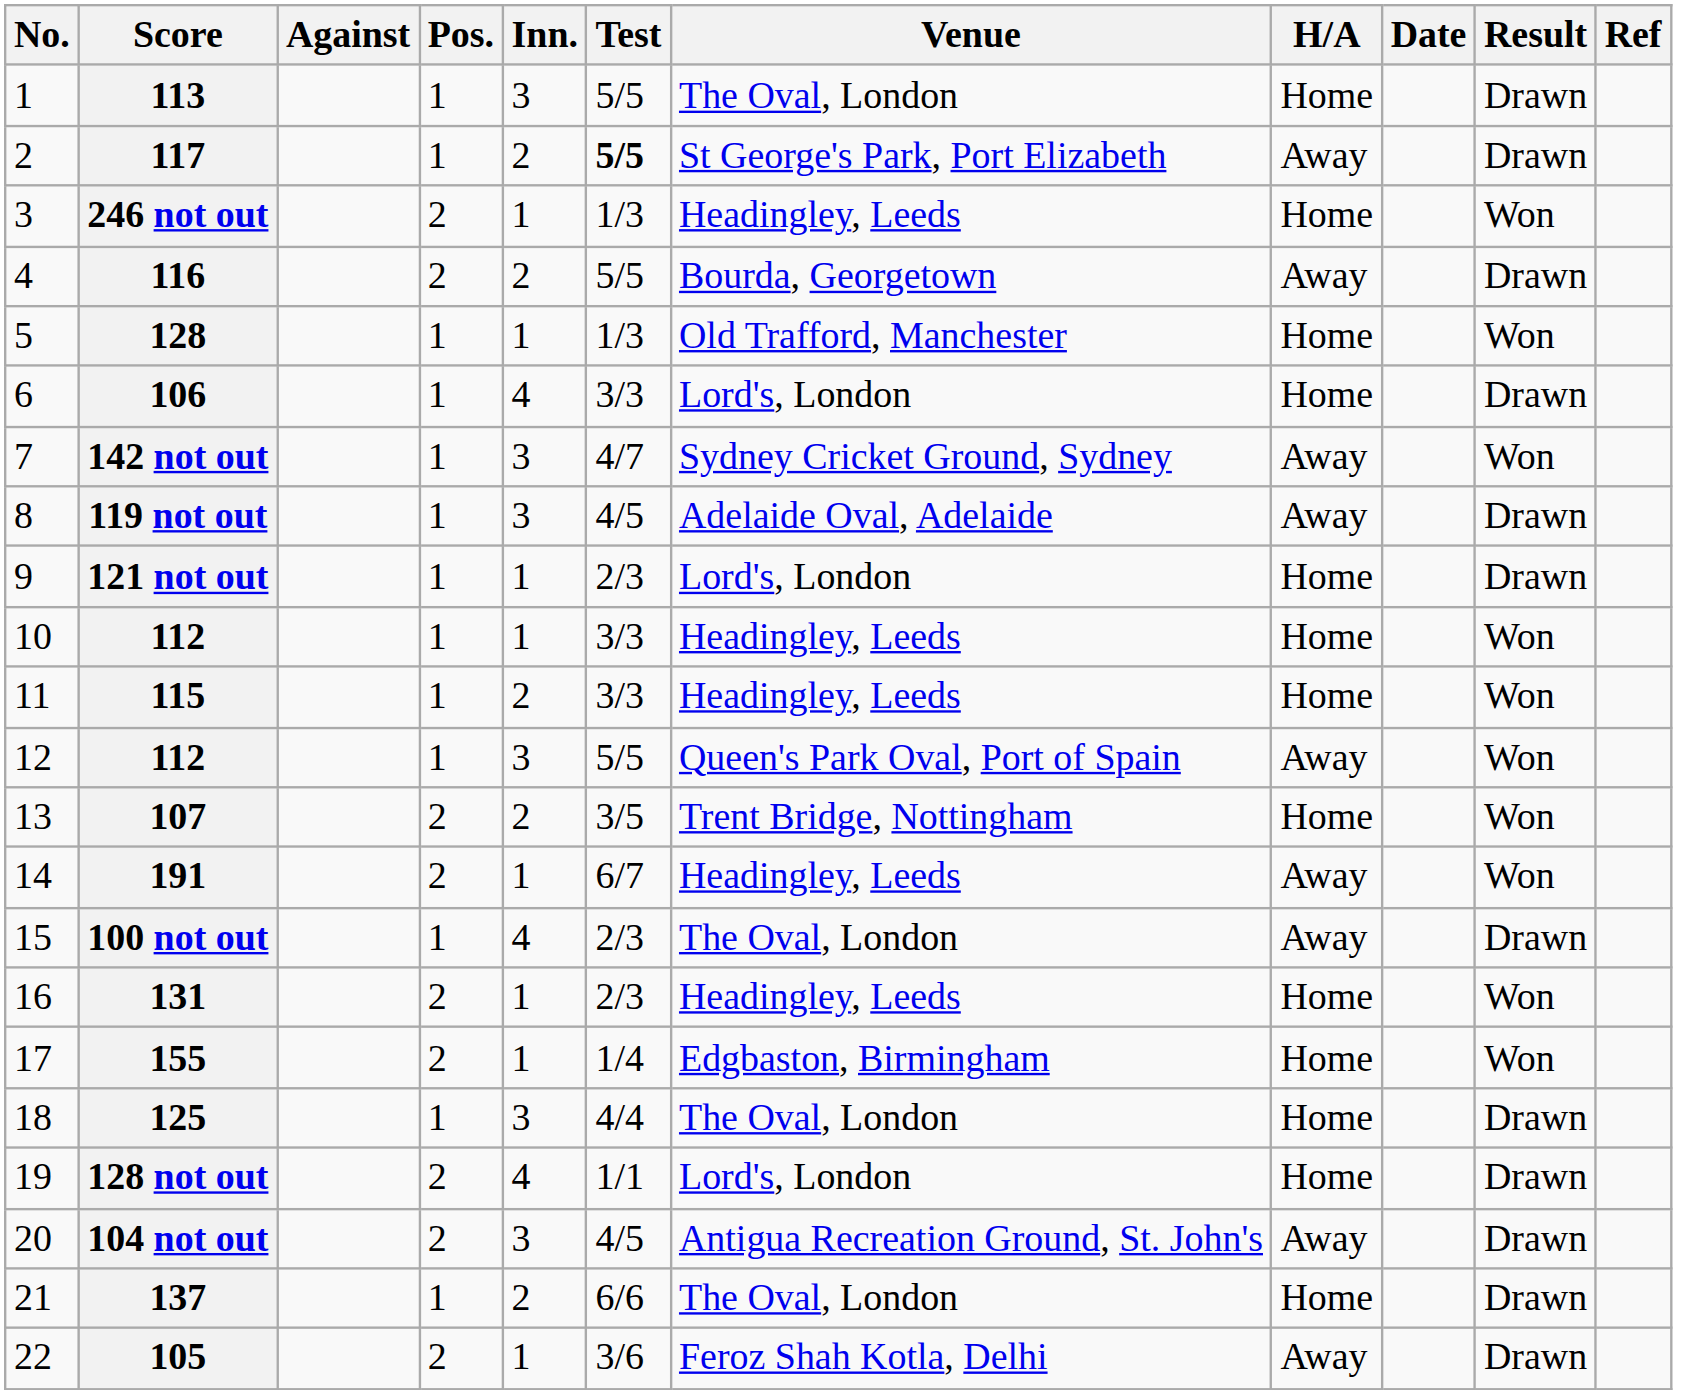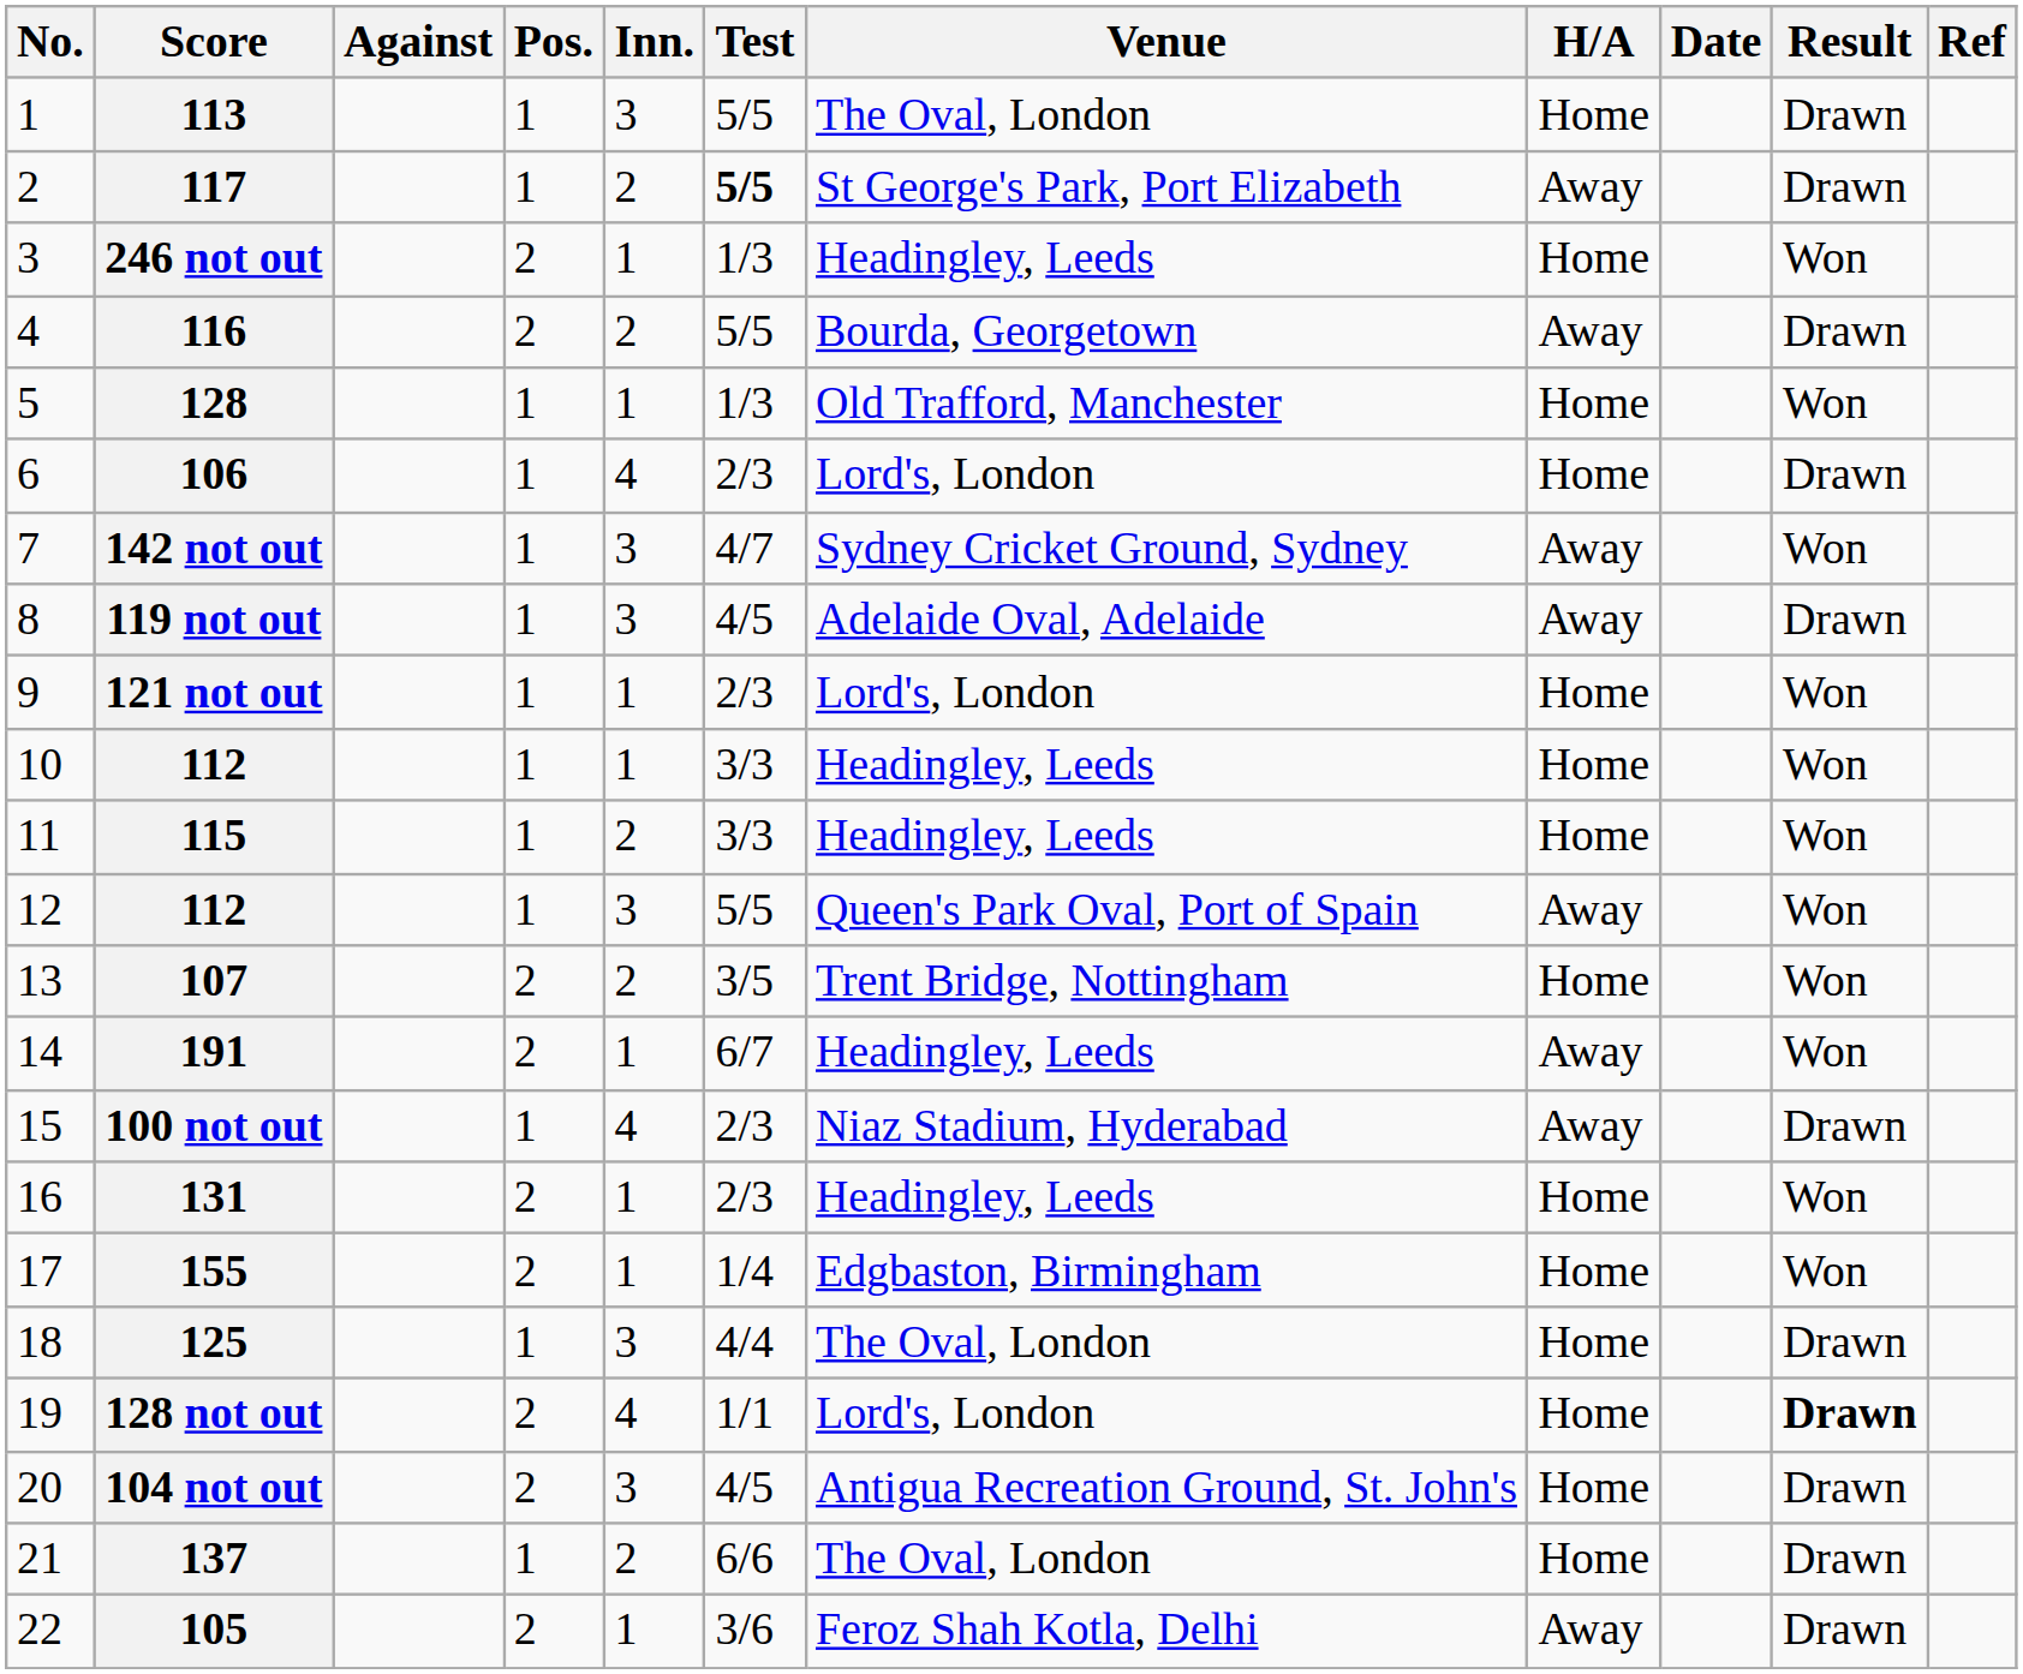106 | Test: 3/3 -> 2/3
121 not out | Result: Drawn -> Won
100 not out | Venue: The Oval, London -> Niaz Stadium, Hyderabad
128 not out | Result: normal -> bold
104 not out | H/A: Away -> Home
